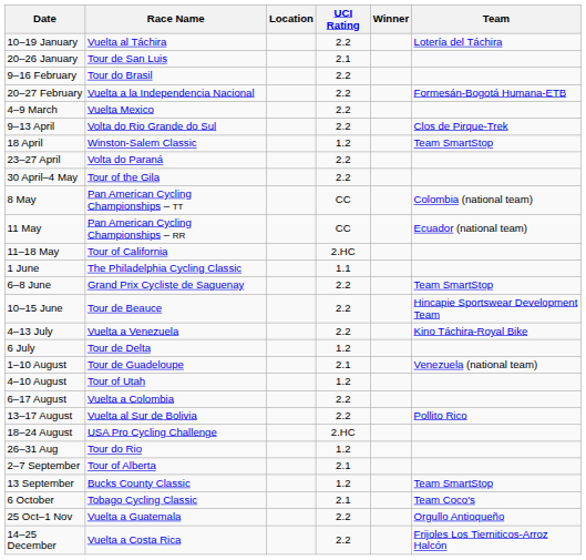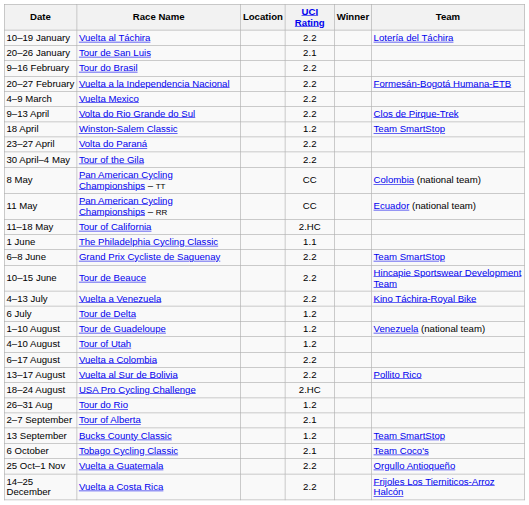1–10 August | UCI Rating: 2.1 -> 1.2
